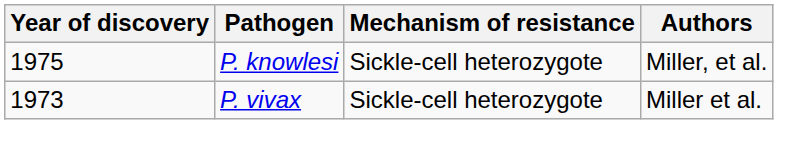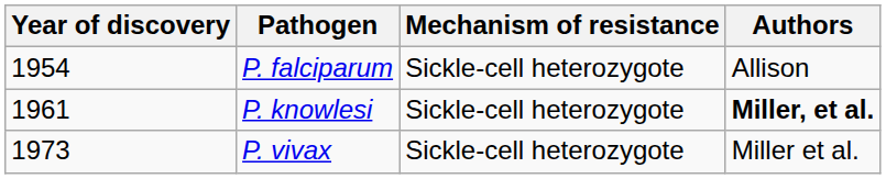+ row: 1954 | P. falciparum | Sickle-cell heterozygote | Allison
P. knowlesi | Year of discovery: 1975 -> 1961
P. knowlesi | Authors: normal -> bold
